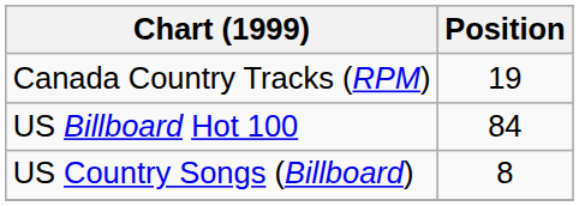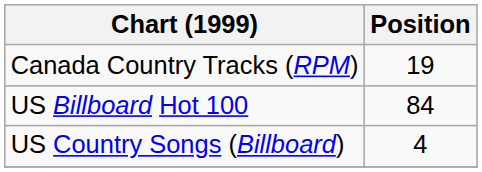US Country Songs (Billboard) | Position: 8 -> 4
